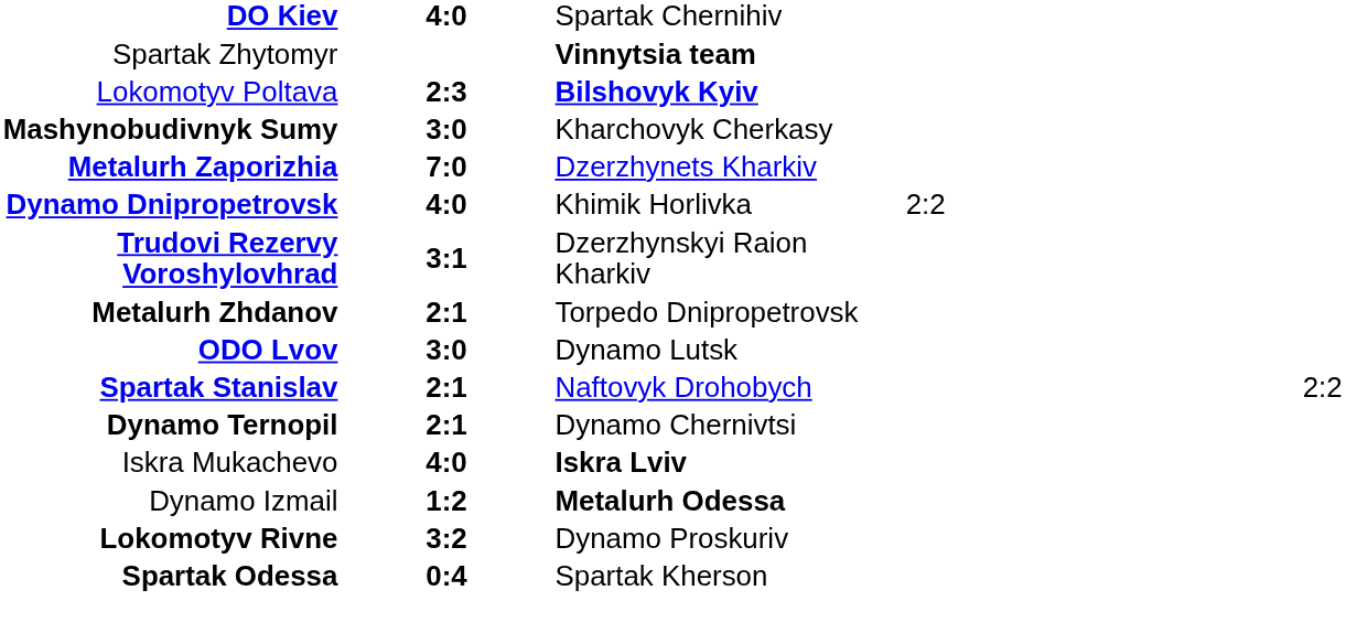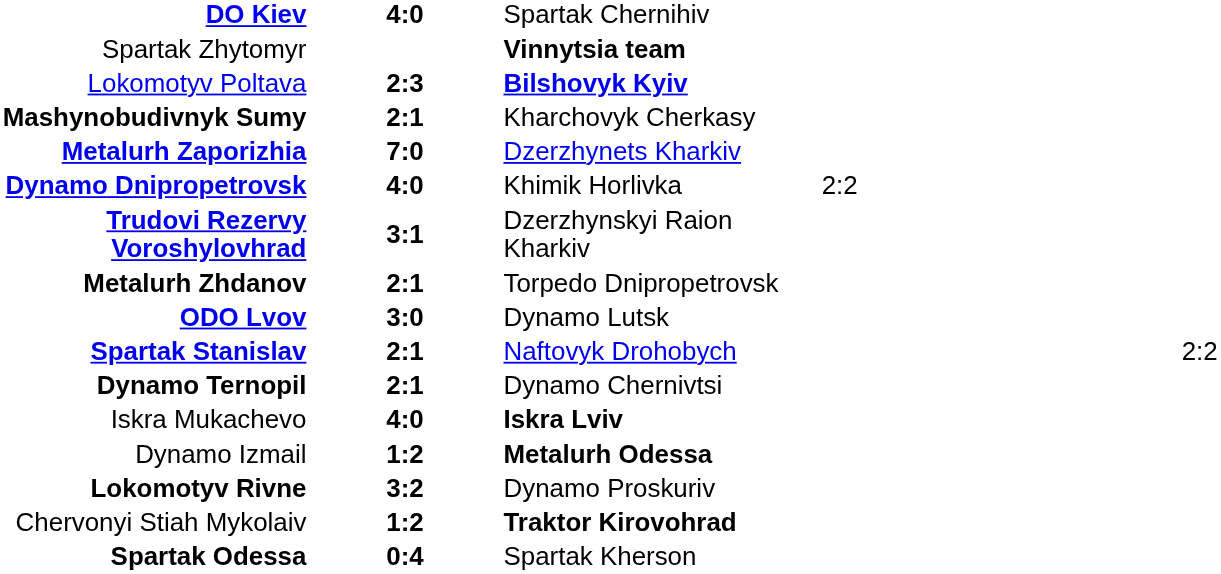Mashynobudivnyk Sumy | column 2: 3:0 -> 2:1
+ row: Chervonyi Stiah Mykolaiv | 1:2 | Traktor Kirovohrad
